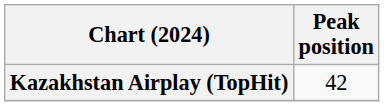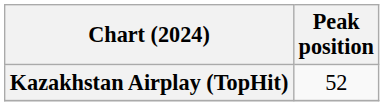Kazakhstan Airplay (TopHit) | Peak position: 42 -> 52
